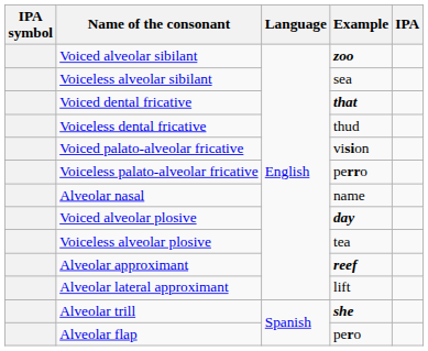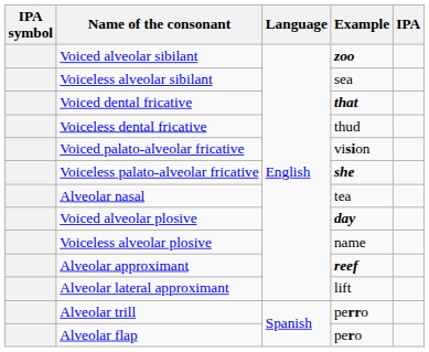Voiceless palato-alveolar fricative | Example: perro -> she
Alveolar nasal | Example: name -> tea
Voiceless alveolar plosive | Example: tea -> name
Alveolar trill | Example: she -> perro
